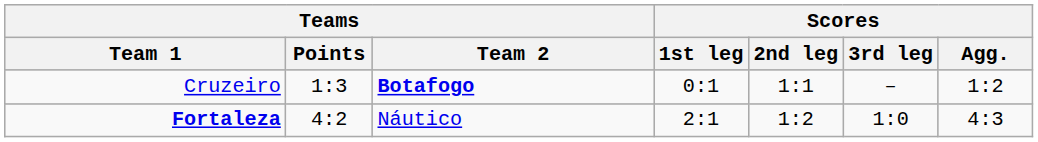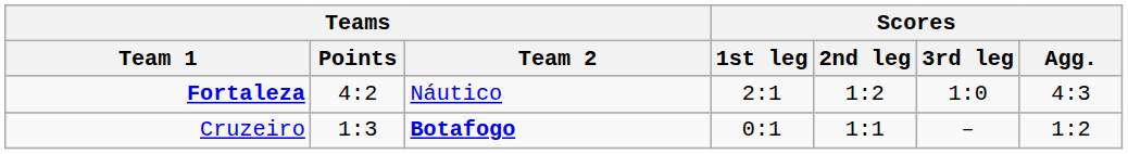rows swapped: Cruzeiro <-> Fortaleza
